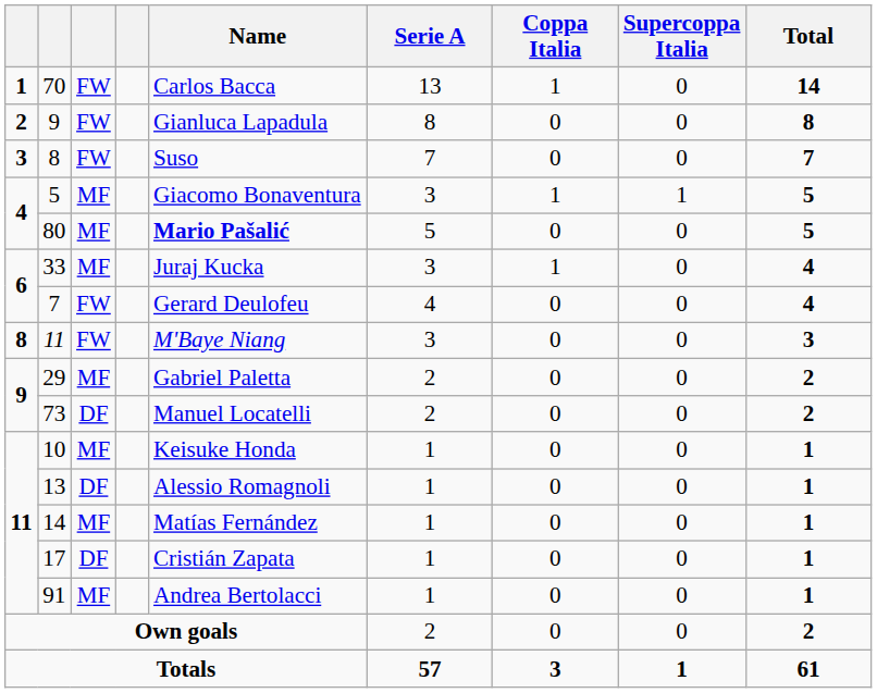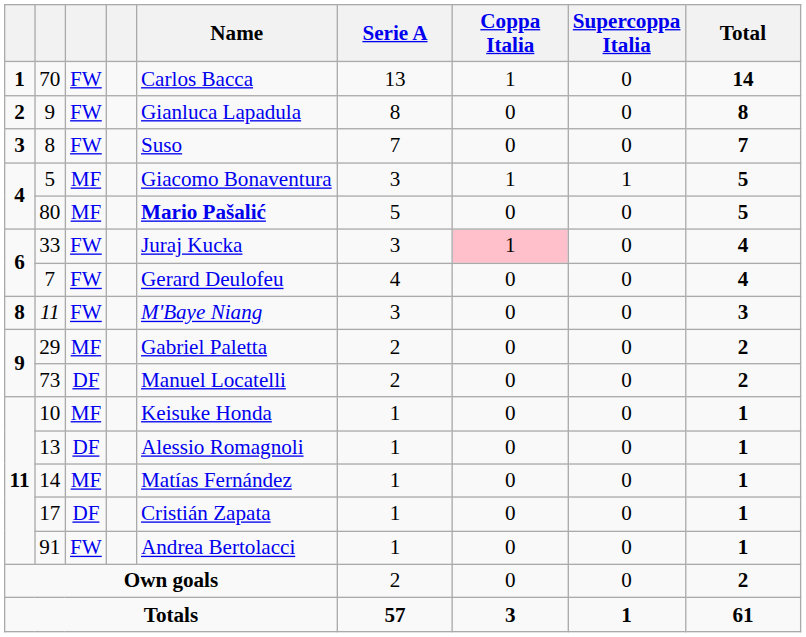33 | column 3: MF -> FW
33 | Coppa Italia: no background -> pink background
91 | column 3: MF -> FW
